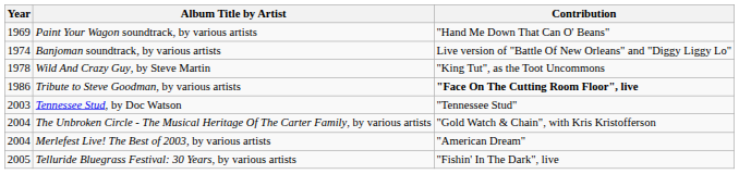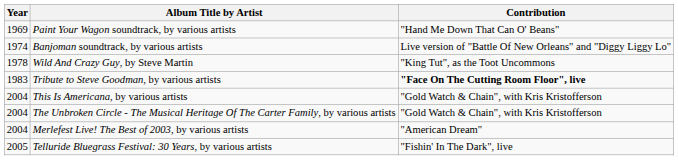Tribute to Steve Goodman, by various artists | Year: 1986 -> 1983
- row: 2003 | Tennessee Stud, by Doc Watson | "Tennessee Stud"
+ row: 2004 | This Is Americana, by various artists | "Gold Watch & Chain", with Kris Kristofferson
